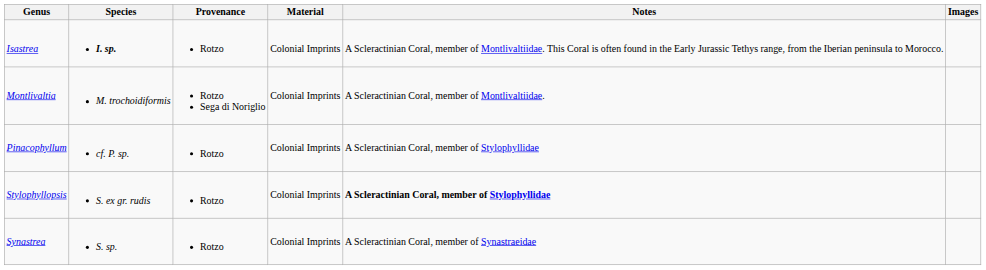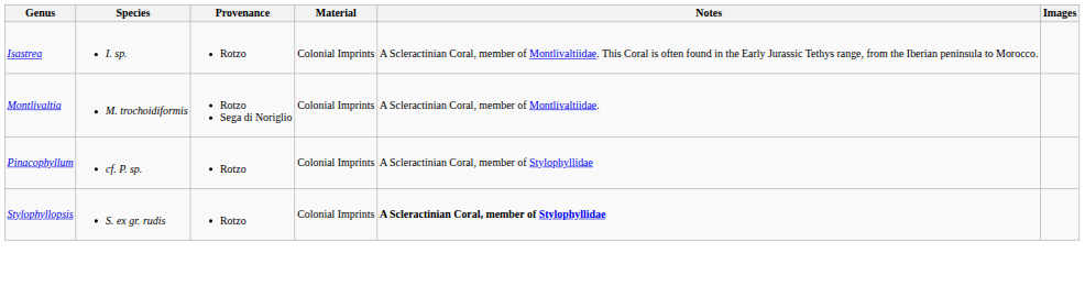Isastrea | Species: bold -> normal
- row: Synastrea | S. sp. | Rotzo | Colonial Imprints | A Scleractinian Coral, member of Synastraeidae
